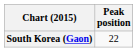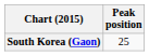South Korea (Gaon) | Peak position: 22 -> 25
